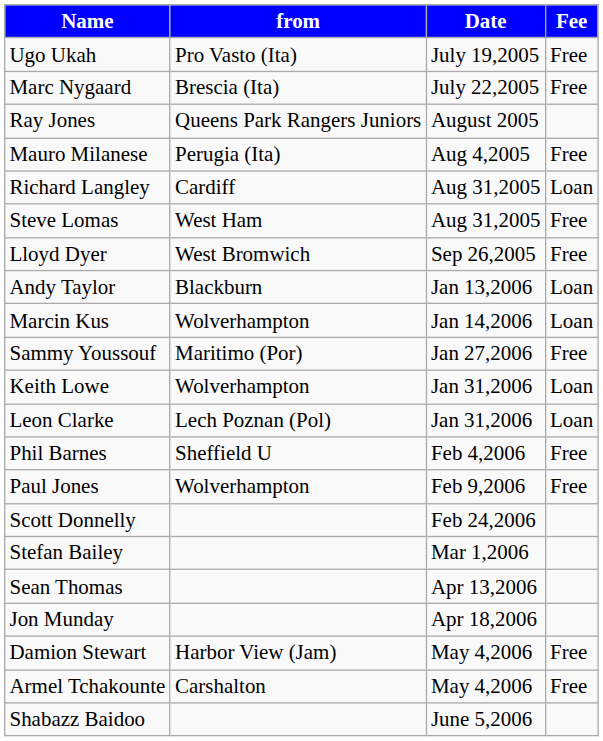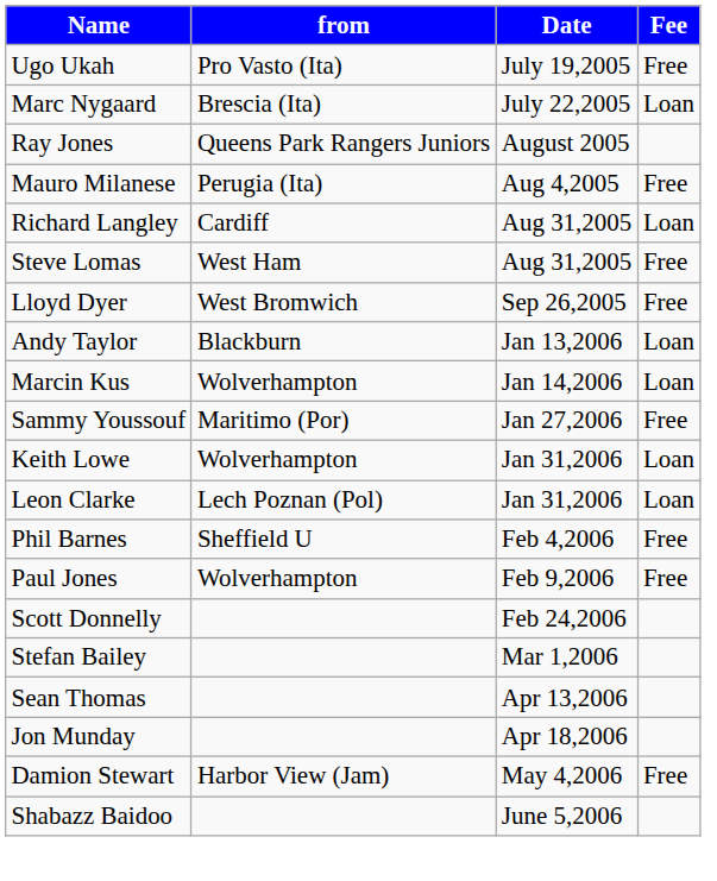Marc Nygaard | Fee: Free -> Loan
- row: Armel Tchakounte | Carshalton | May 4,2006 | Free
